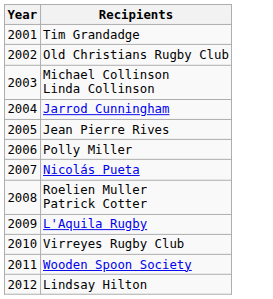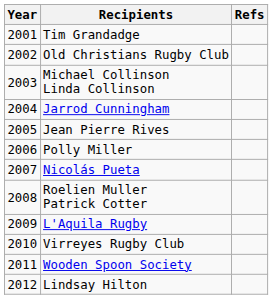+ column: Refs
